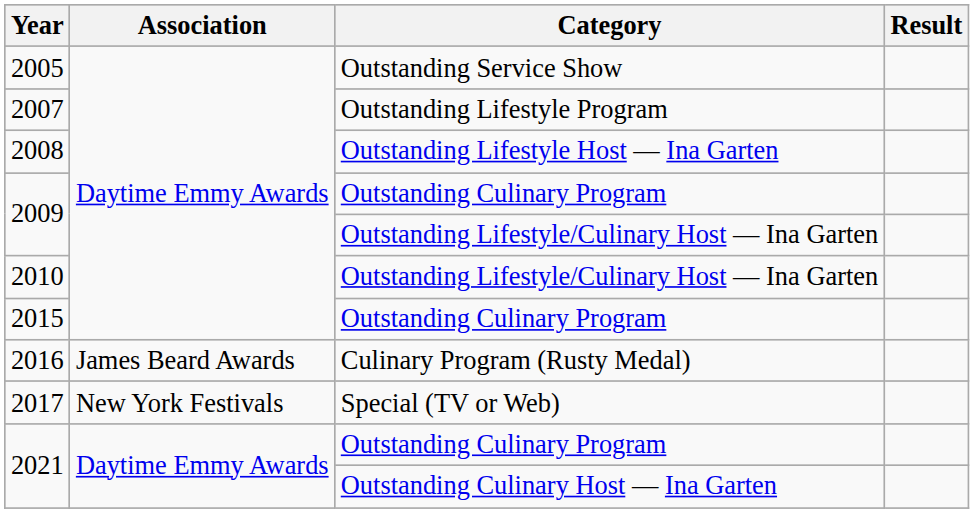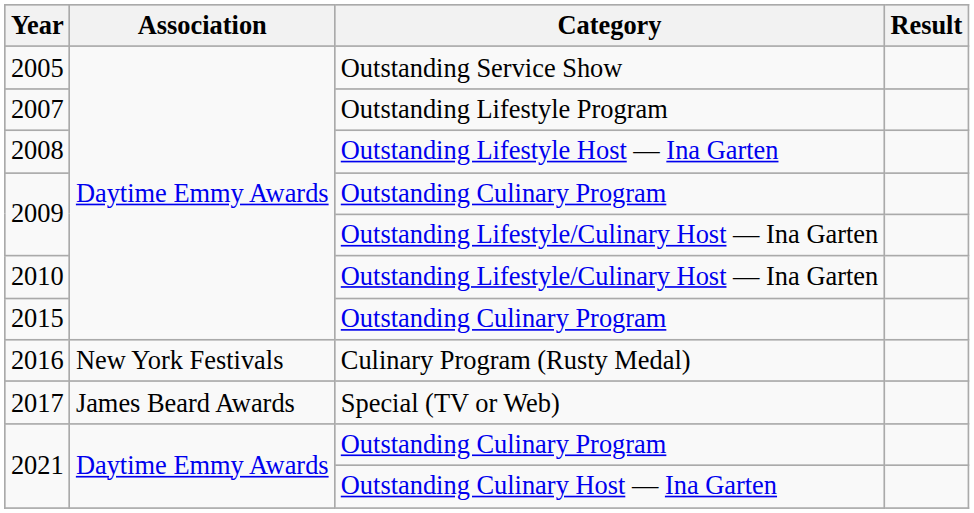2016 | Association: James Beard Awards -> New York Festivals
2017 | Association: New York Festivals -> James Beard Awards
